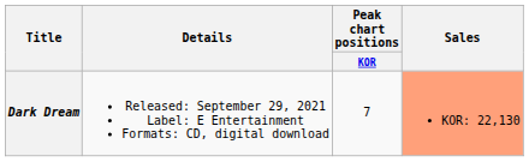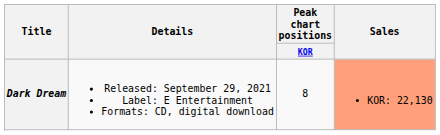Dark Dream | Peak chart positions / KOR: 7 -> 8
